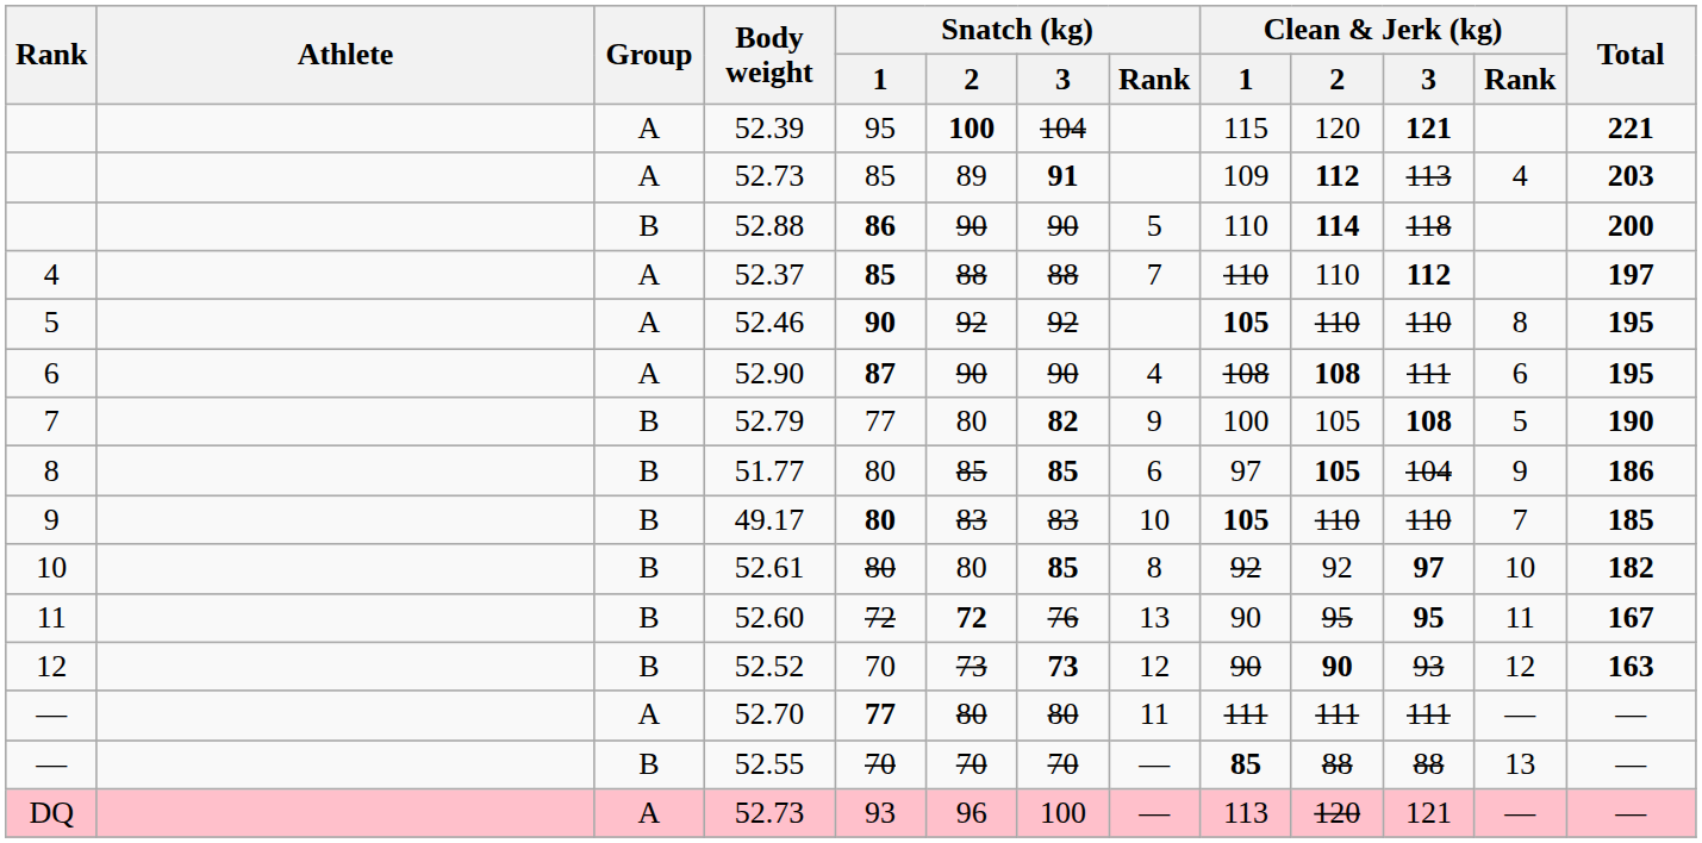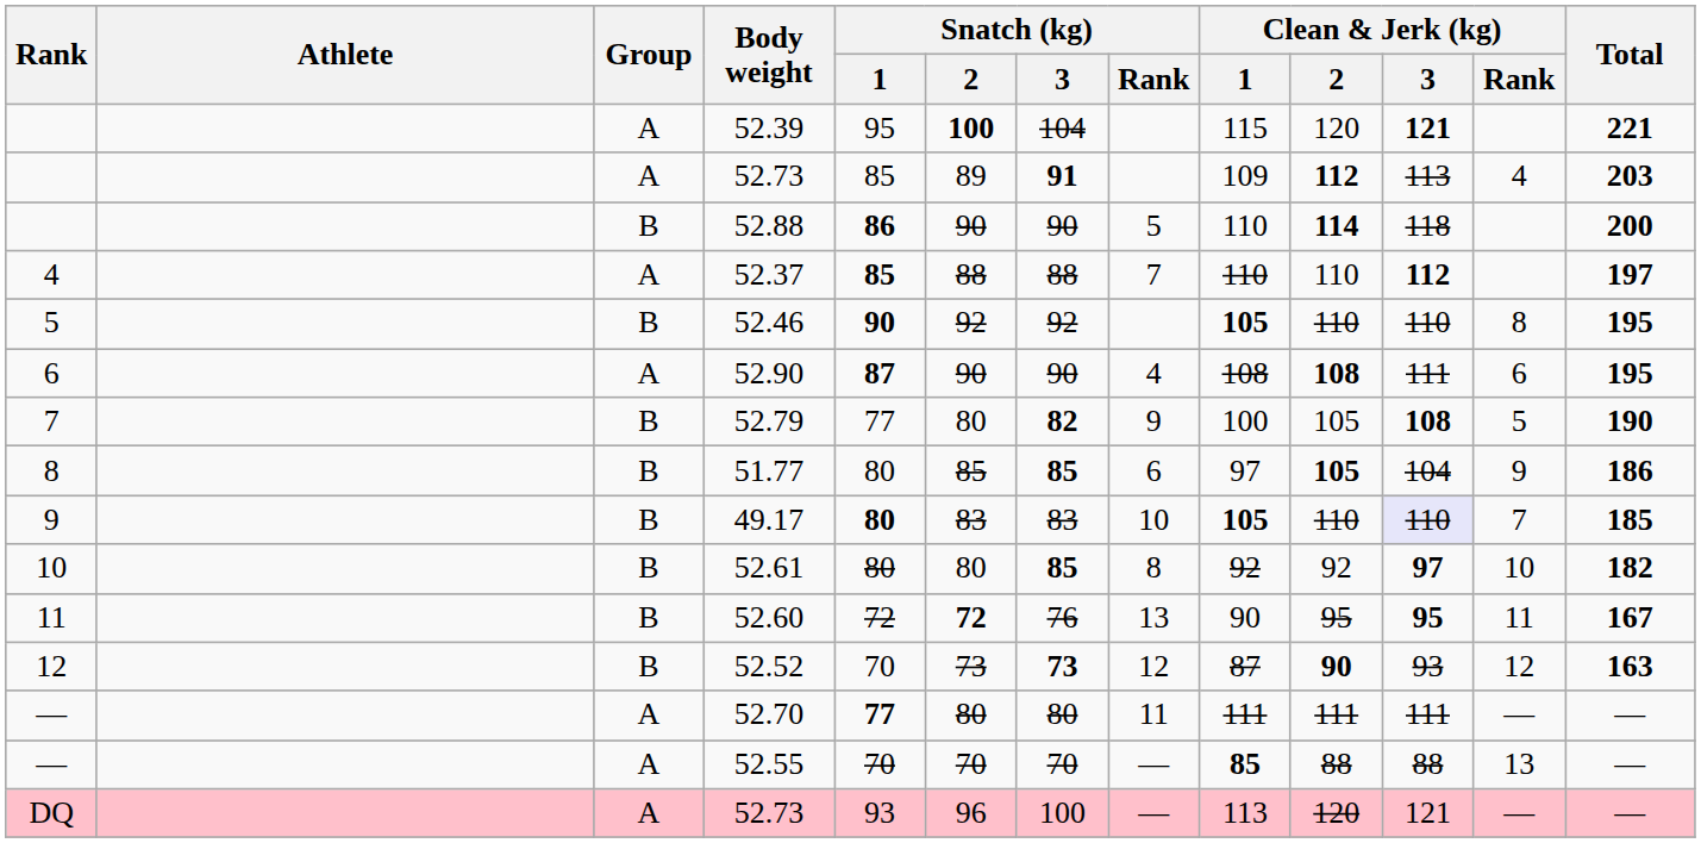52.46 | Group: A -> B
49.17 | Clean & Jerk (kg) / 3: no background -> lavender background
52.52 | Clean & Jerk (kg) / 1: 90 -> 87
52.55 | Group: B -> A
